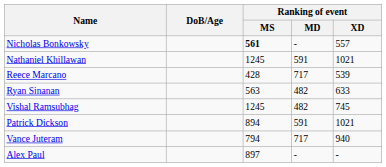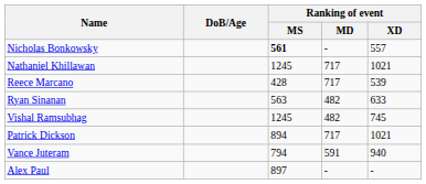Nathaniel Khillawan | Ranking of event / MD: 591 -> 717
Patrick Dickson | Ranking of event / MD: 591 -> 717
Vance Juteram | Ranking of event / MD: 717 -> 591
